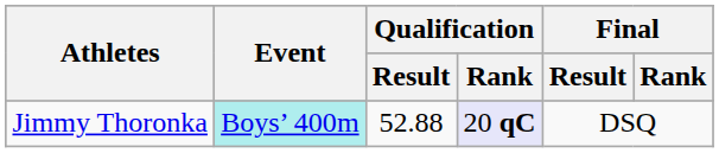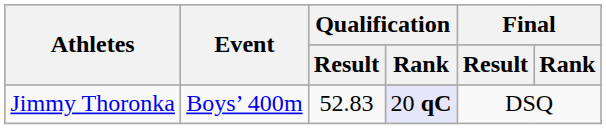Jimmy Thoronka | Event: paleturquoise background -> no background
Jimmy Thoronka | Qualification / Result: 52.88 -> 52.83
